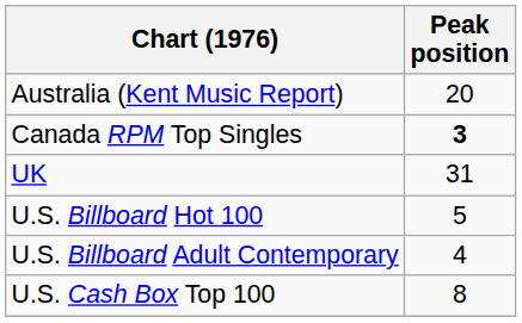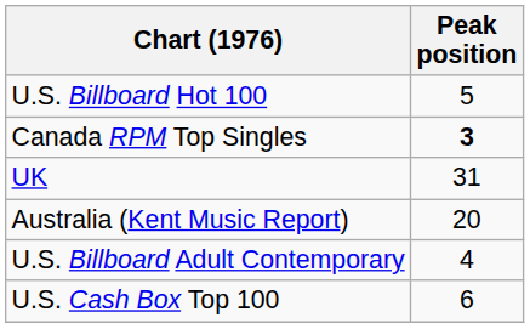rows swapped: Australia (Kent Music Report) <-> U.S. Billboard Hot 100
U.S. Cash Box Top 100 | Peak position: 8 -> 6
